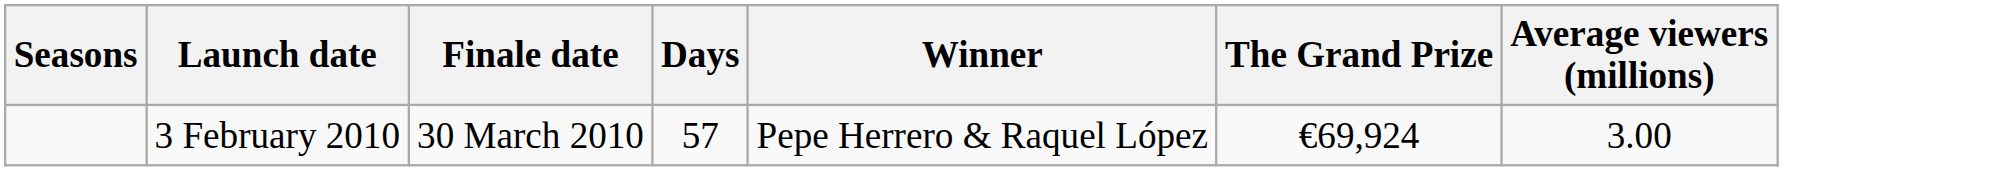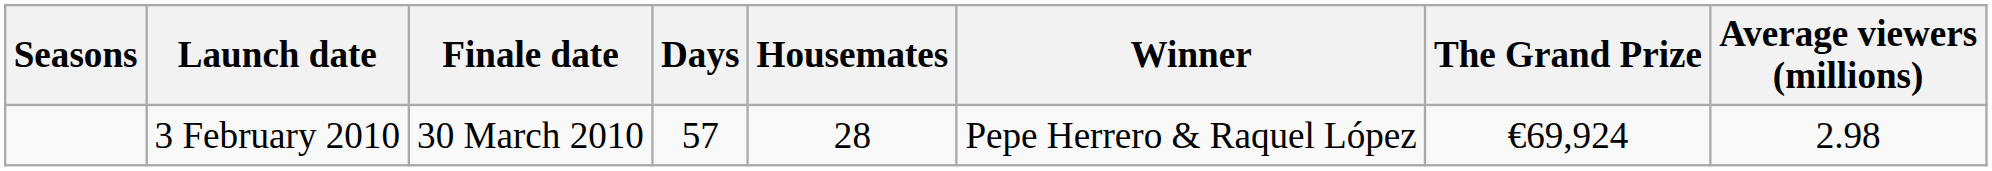+ column: Housemates | 28
3 February 2010 | Average viewers (millions): 3.00 -> 2.98
